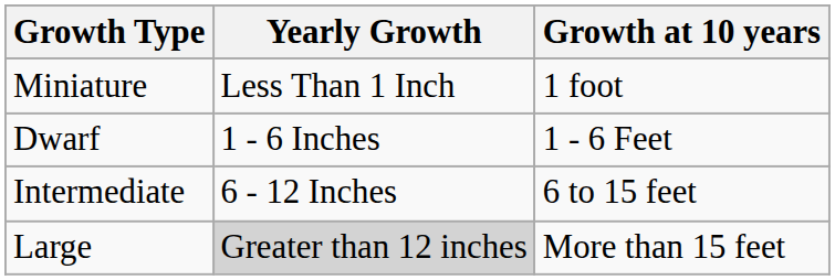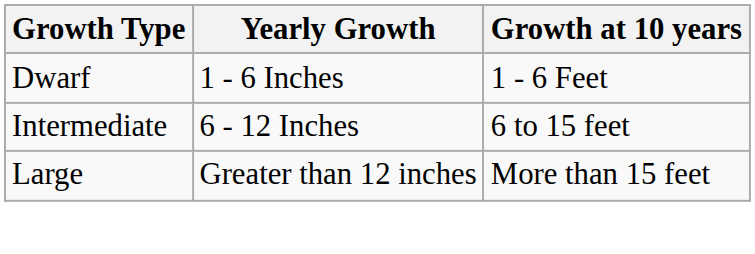- row: Miniature | Less Than 1 Inch | 1 foot
Large | Yearly Growth: lightgrey background -> no background
